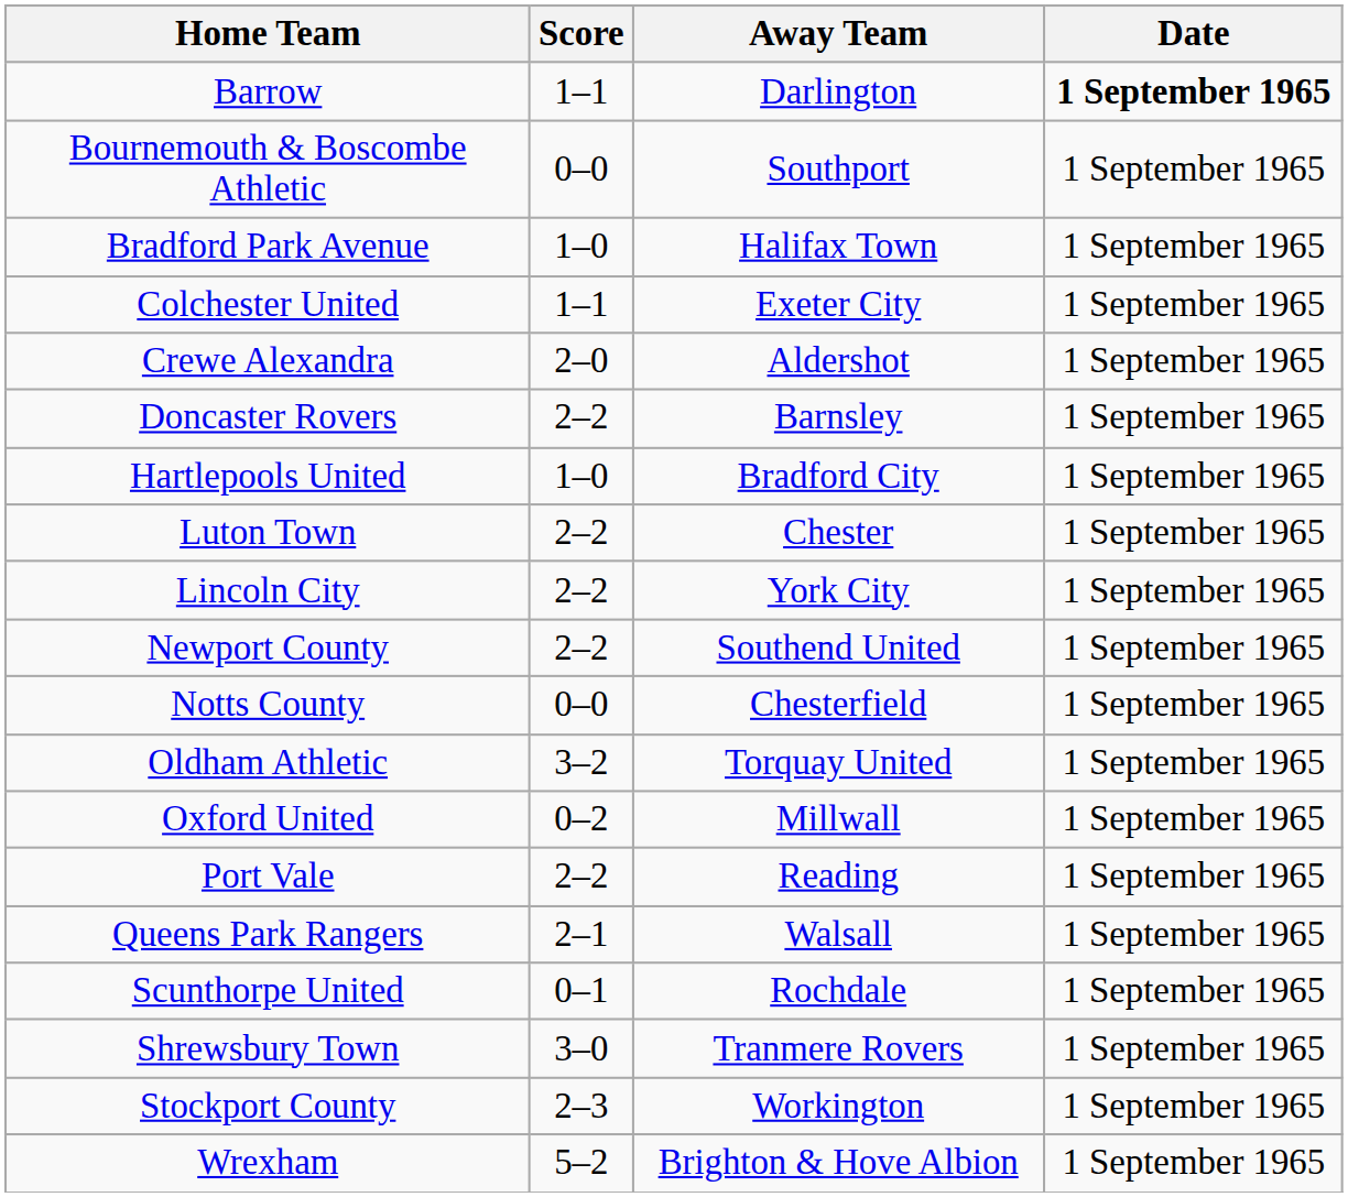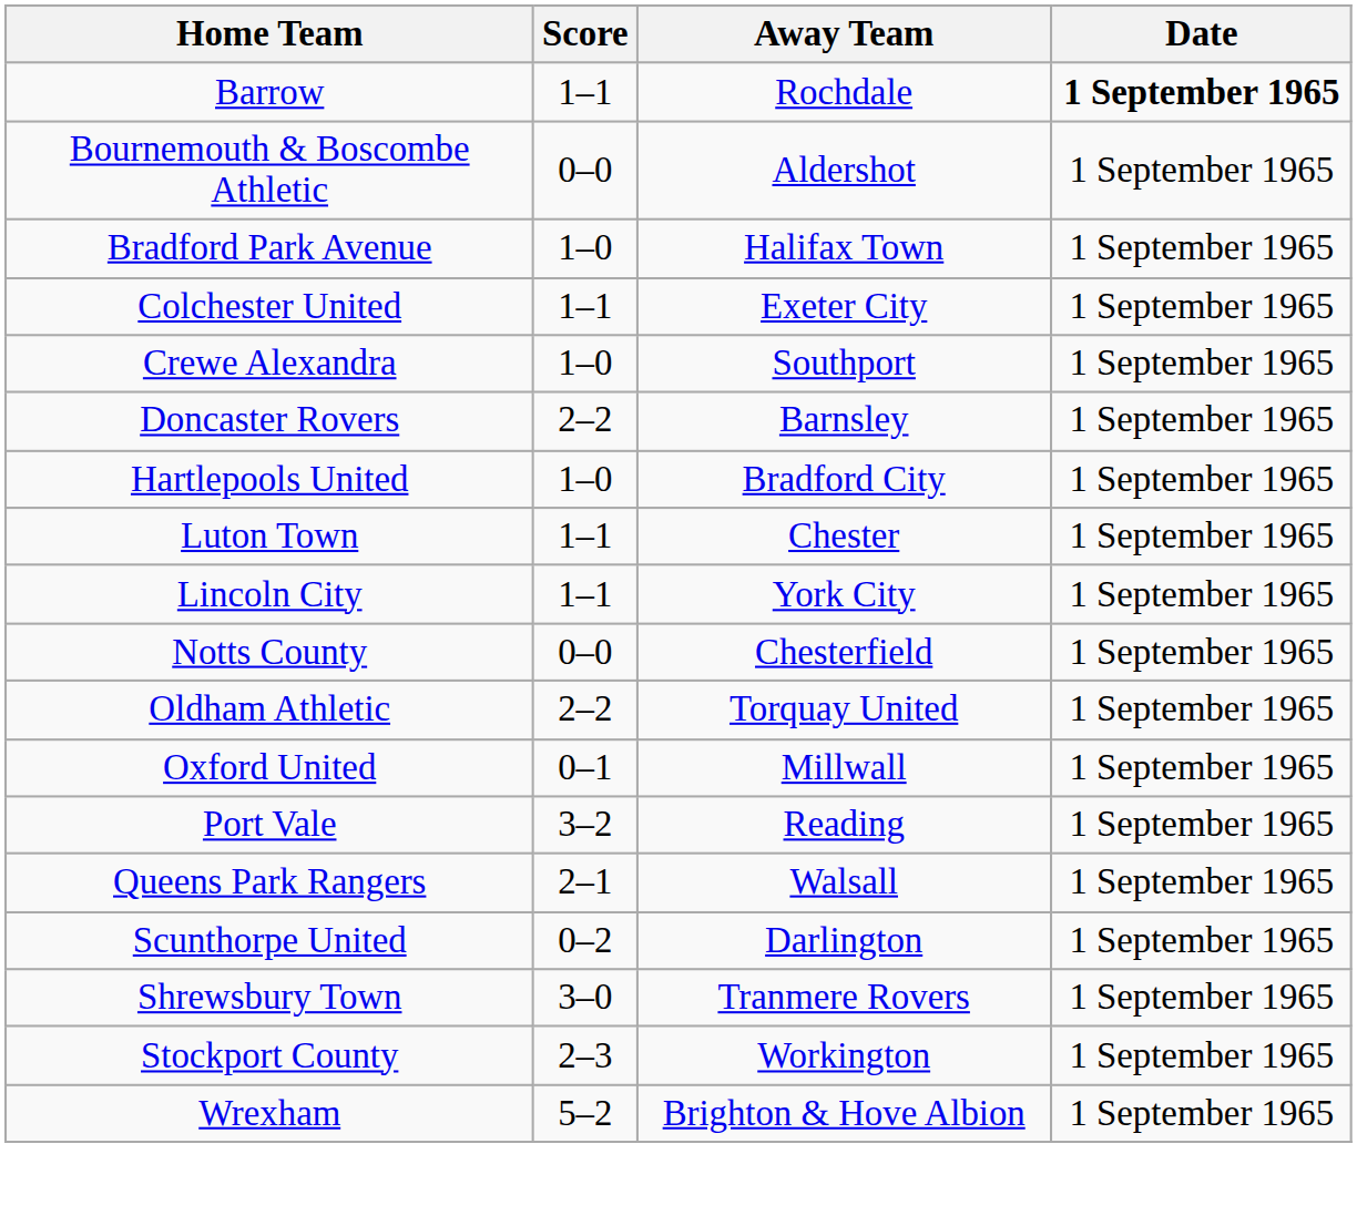Barrow | Away Team: Darlington -> Rochdale
Bournemouth & Boscombe Athletic | Away Team: Southport -> Aldershot
Crewe Alexandra | Score: 2–0 -> 1–0
Crewe Alexandra | Away Team: Aldershot -> Southport
Luton Town | Score: 2–2 -> 1–1
Lincoln City | Score: 2–2 -> 1–1
- row: Newport County | 2–2 | Southend United | 1 September 1965
Oldham Athletic | Score: 3–2 -> 2–2
Oxford United | Score: 0–2 -> 0–1
Port Vale | Score: 2–2 -> 3–2
Scunthorpe United | Score: 0–1 -> 0–2
Scunthorpe United | Away Team: Rochdale -> Darlington
